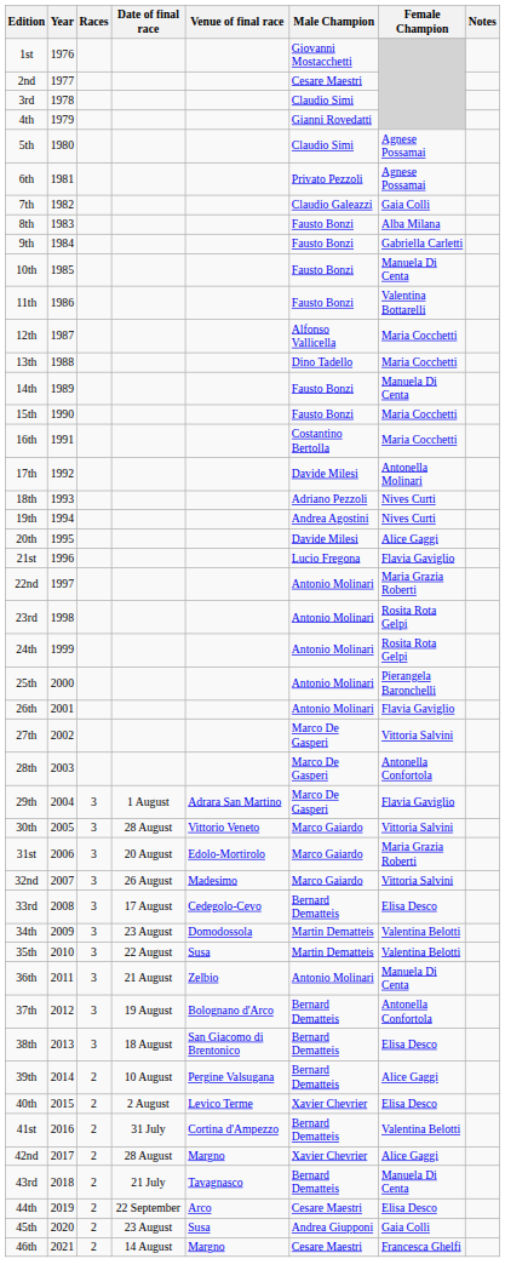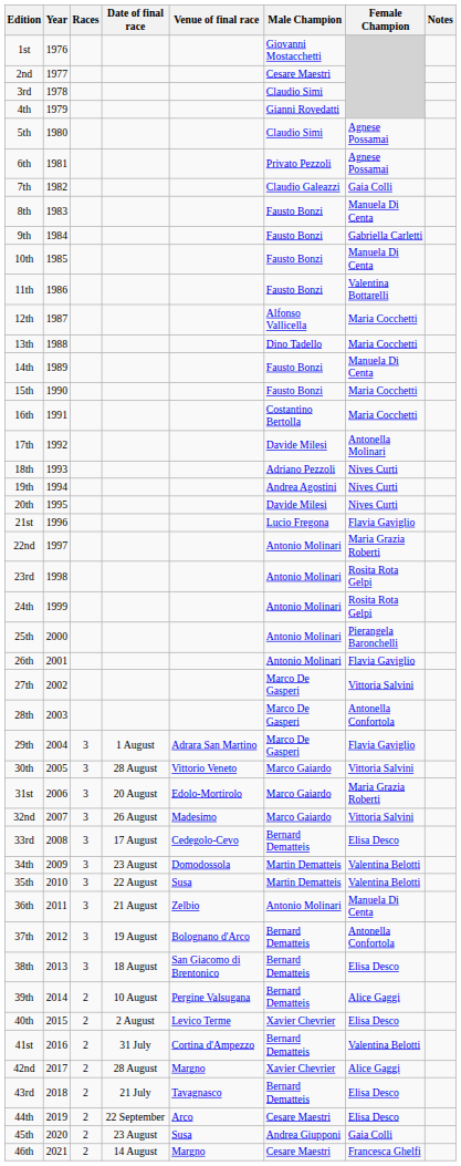8th | Female Champion: Alba Milana -> Manuela Di Centa
20th | Female Champion: Alice Gaggi -> Nives Curti
43rd | Female Champion: Manuela Di Centa -> Elisa Desco
